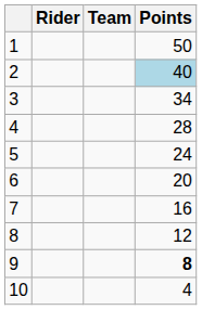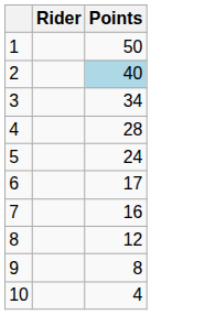- column: Team
6 | Points: 20 -> 17
9 | Points: bold -> normal
